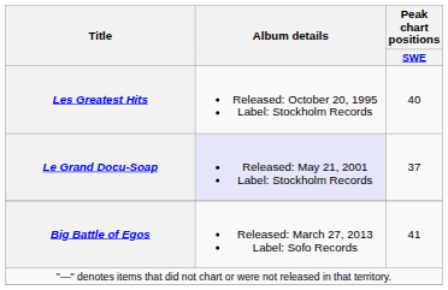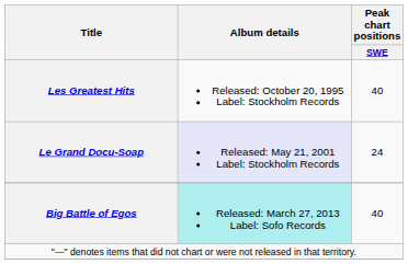Le Grand Docu-Soap | Peak chart positions / SWE: 37 -> 24
Big Battle of Egos | Album details: no background -> paleturquoise background
Big Battle of Egos | Peak chart positions / SWE: 41 -> 40
